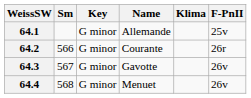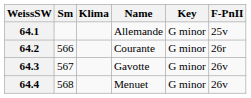columns swapped: Klima <-> Key
